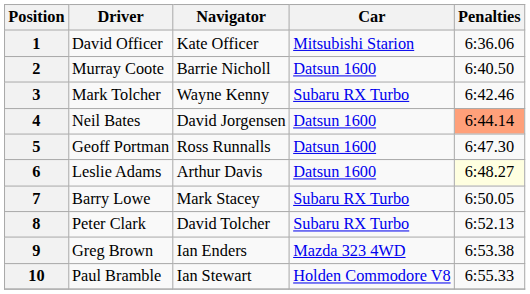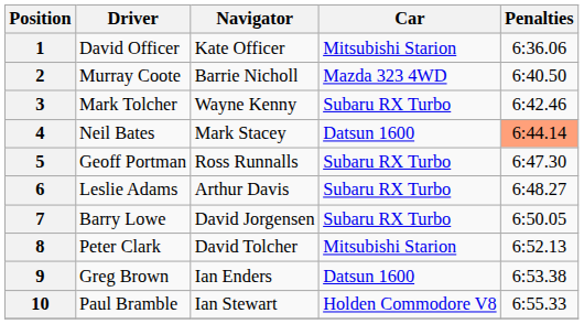2 | Car: Datsun 1600 -> Mazda 323 4WD
4 | Navigator: David Jorgensen -> Mark Stacey
5 | Car: Datsun 1600 -> Subaru RX Turbo
6 | Car: Datsun 1600 -> Subaru RX Turbo
6 | Penalties: lightyellow background -> no background
7 | Navigator: Mark Stacey -> David Jorgensen
8 | Car: Subaru RX Turbo -> Mitsubishi Starion
9 | Car: Mazda 323 4WD -> Datsun 1600
